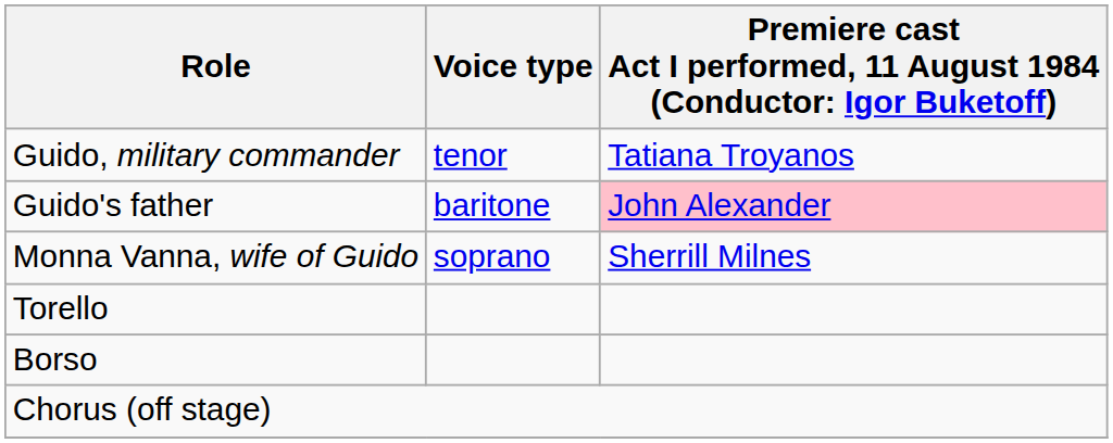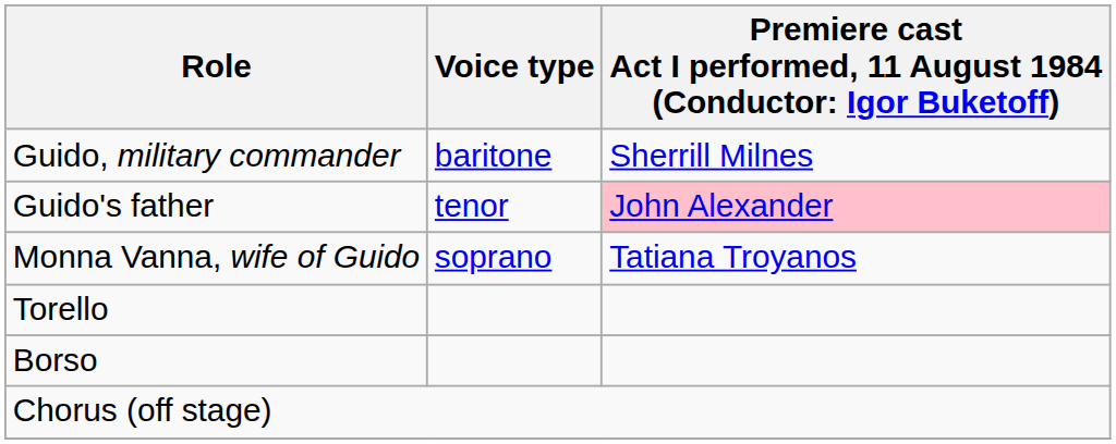Guido, military commander | Voice type: tenor -> baritone
Guido, military commander | column 3: Tatiana Troyanos -> Sherrill Milnes
Guido's father | Voice type: baritone -> tenor
Monna Vanna, wife of Guido | column 3: Sherrill Milnes -> Tatiana Troyanos
